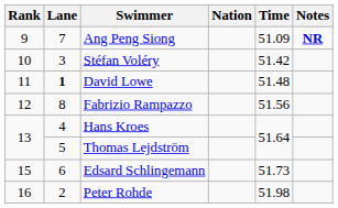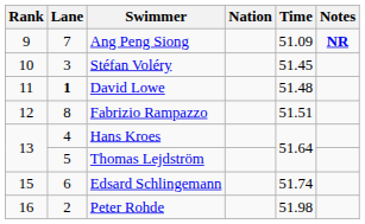Stéfan Voléry | Time: 51.42 -> 51.45
Fabrizio Rampazzo | Time: 51.56 -> 51.51
Edsard Schlingemann | Time: 51.73 -> 51.74
